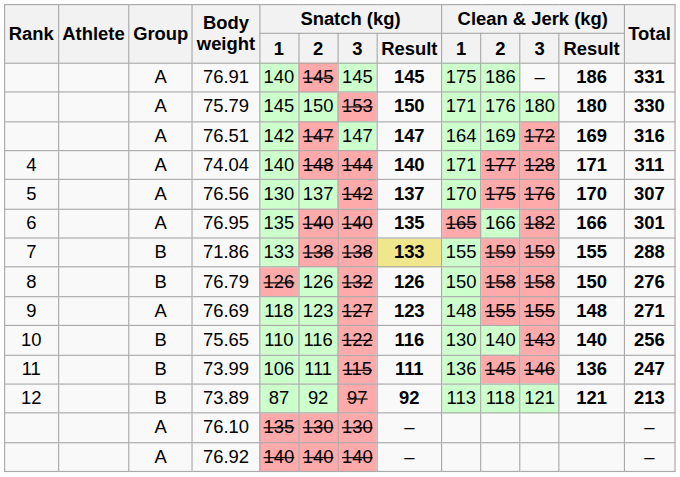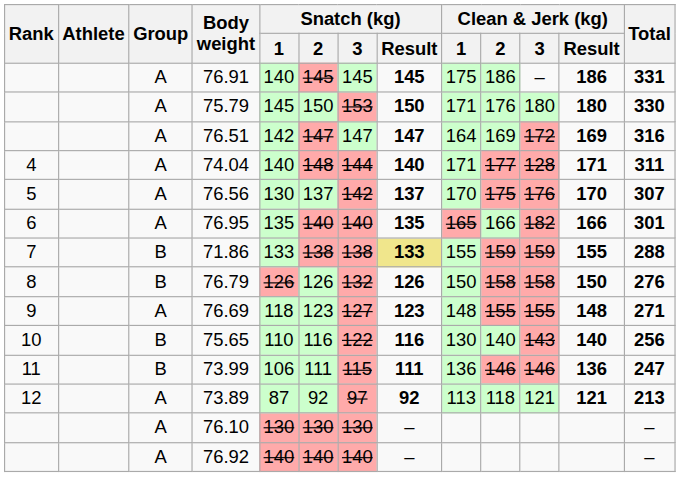73.99 | Clean & Jerk (kg) / 2: 145 -> 146
73.89 | Group: B -> A
76.10 | Snatch (kg) / 1: 135 -> 130
